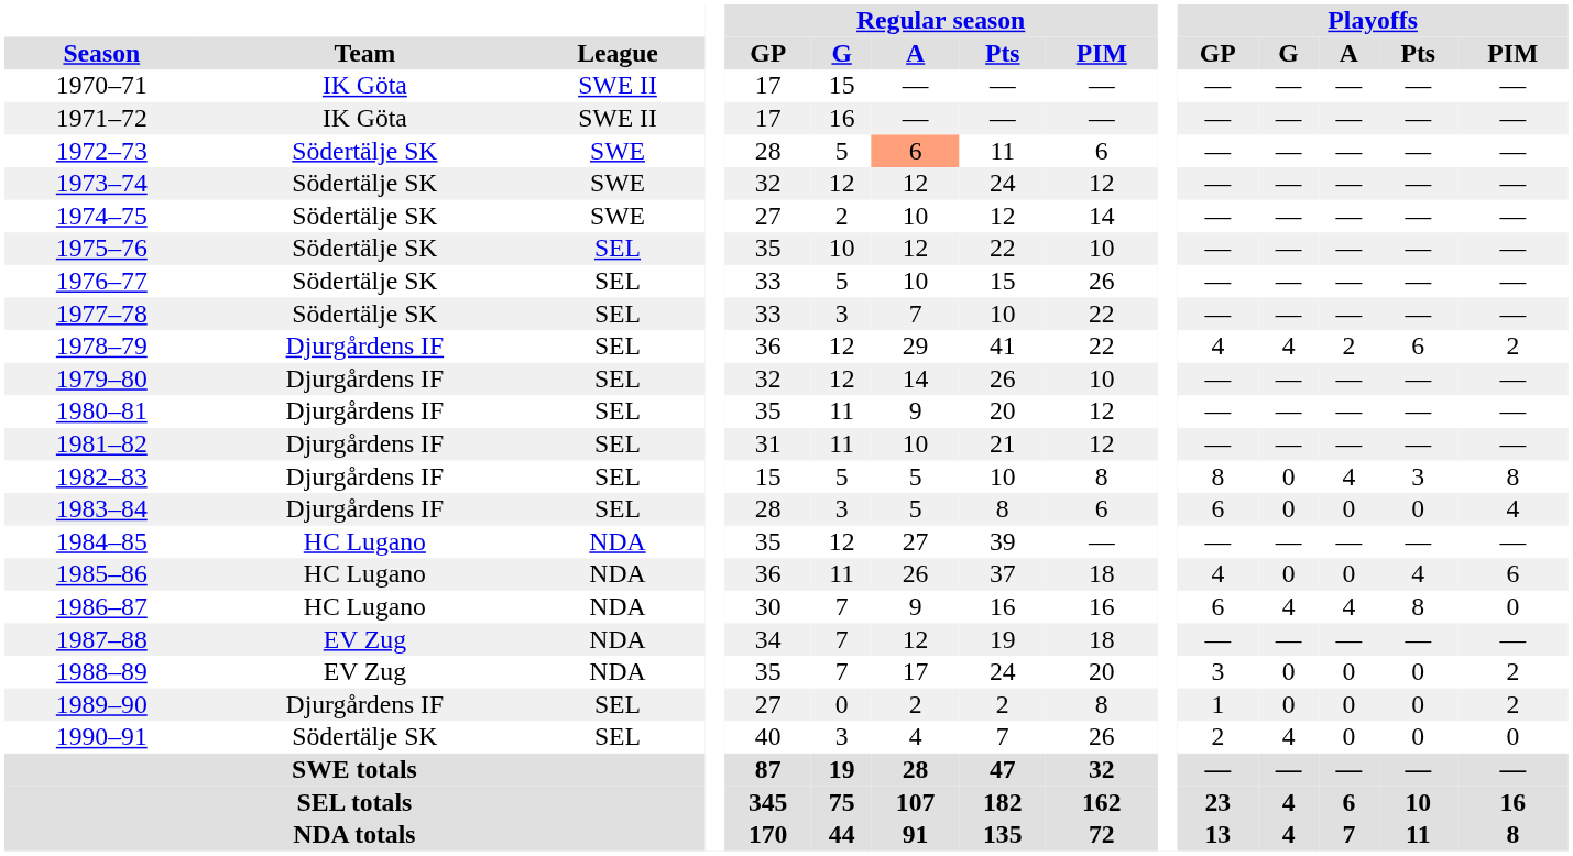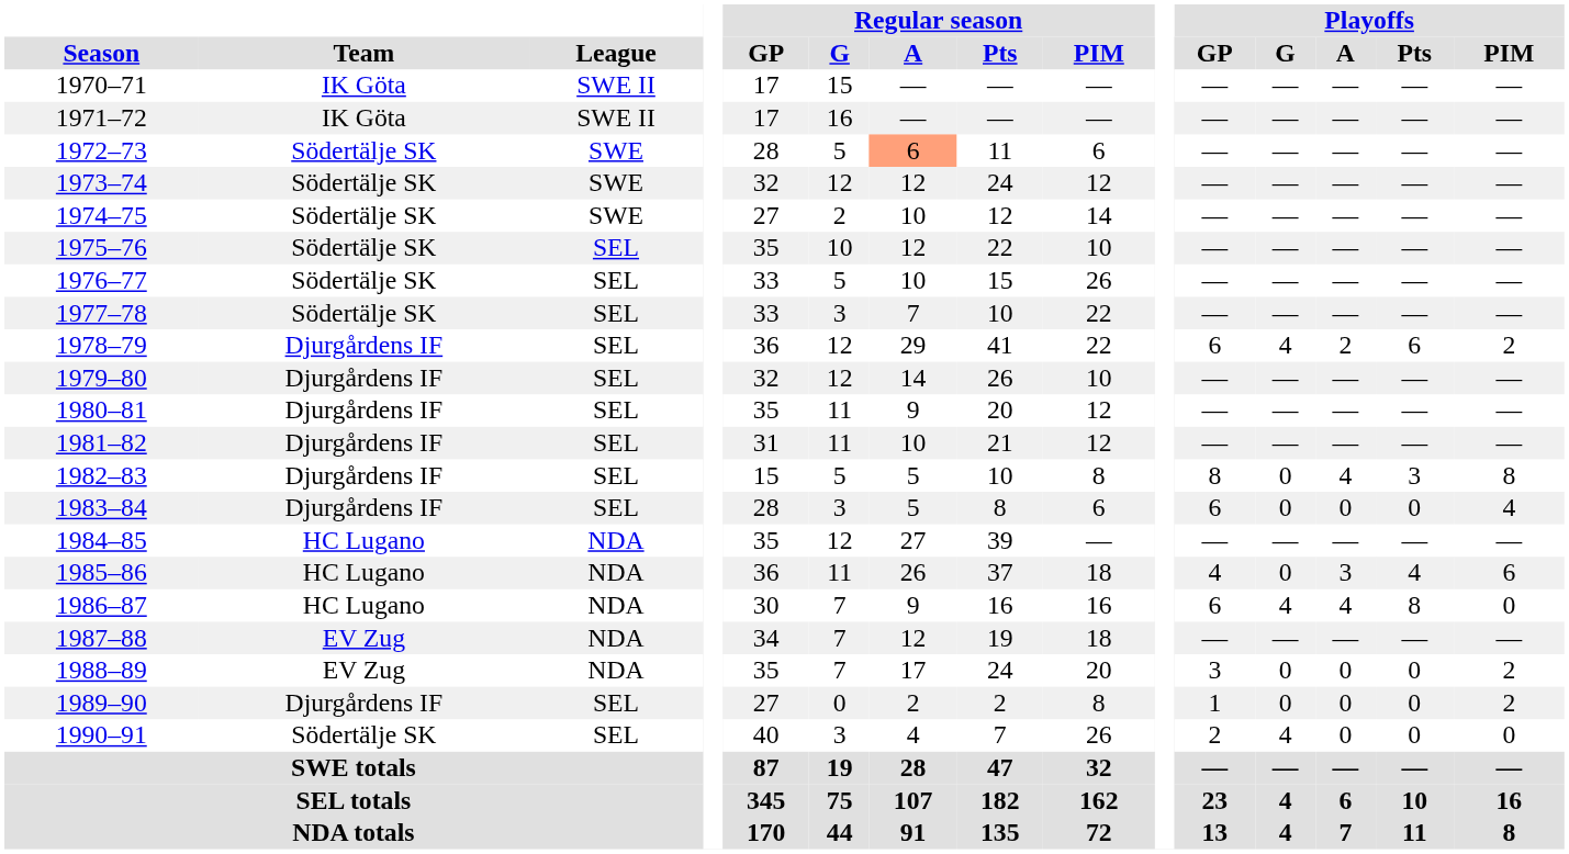1978–79 | Playoffs / GP: 4 -> 6
1985–86 | Playoffs / A: 0 -> 3
